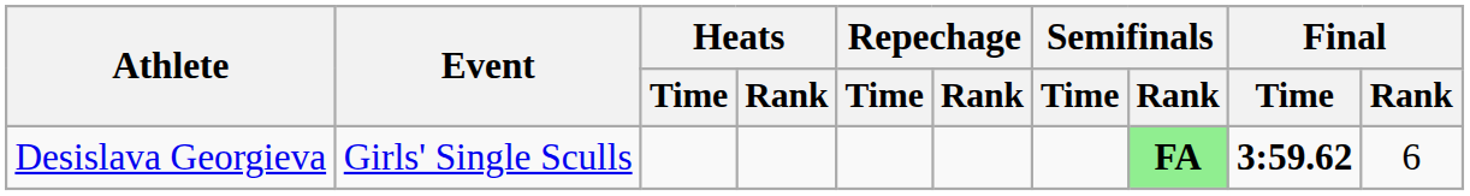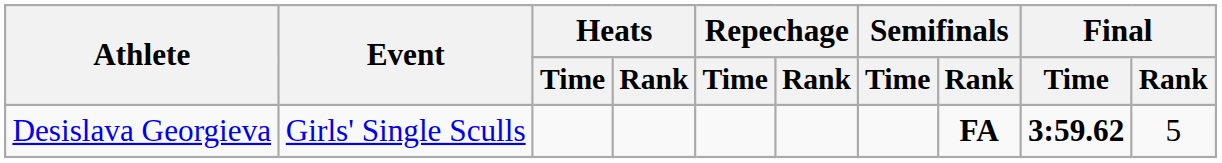Desislava Georgieva | Semifinals / Rank: lightgreen background -> no background
Desislava Georgieva | Final / Rank: 6 -> 5
